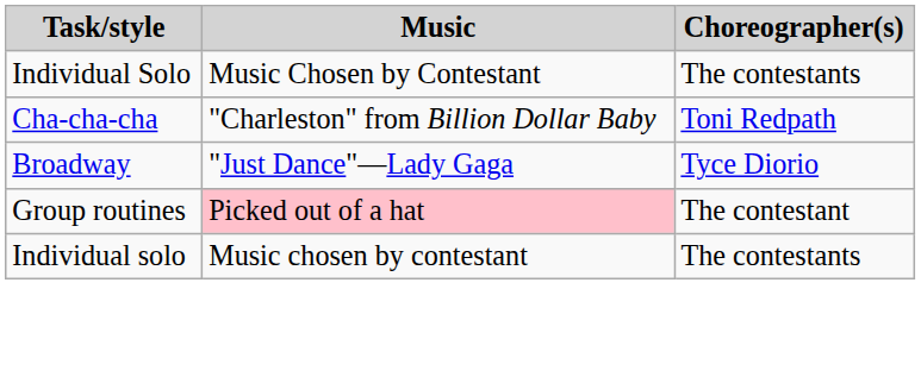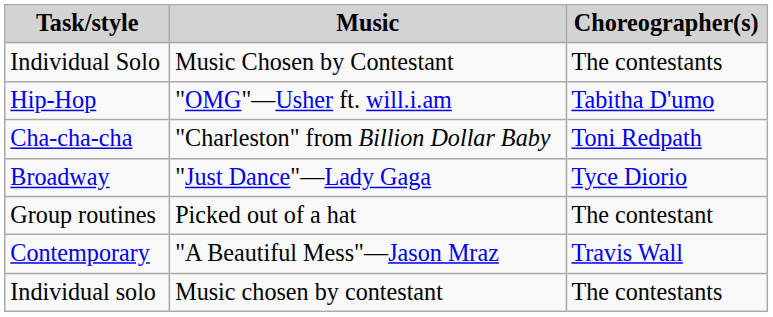+ row: Hip-Hop | "OMG"—Usher ft. will.i.am | Tabitha D'umo
Group routines | Music: pink background -> no background
+ row: Contemporary | "A Beautiful Mess"—Jason Mraz | Travis Wall
